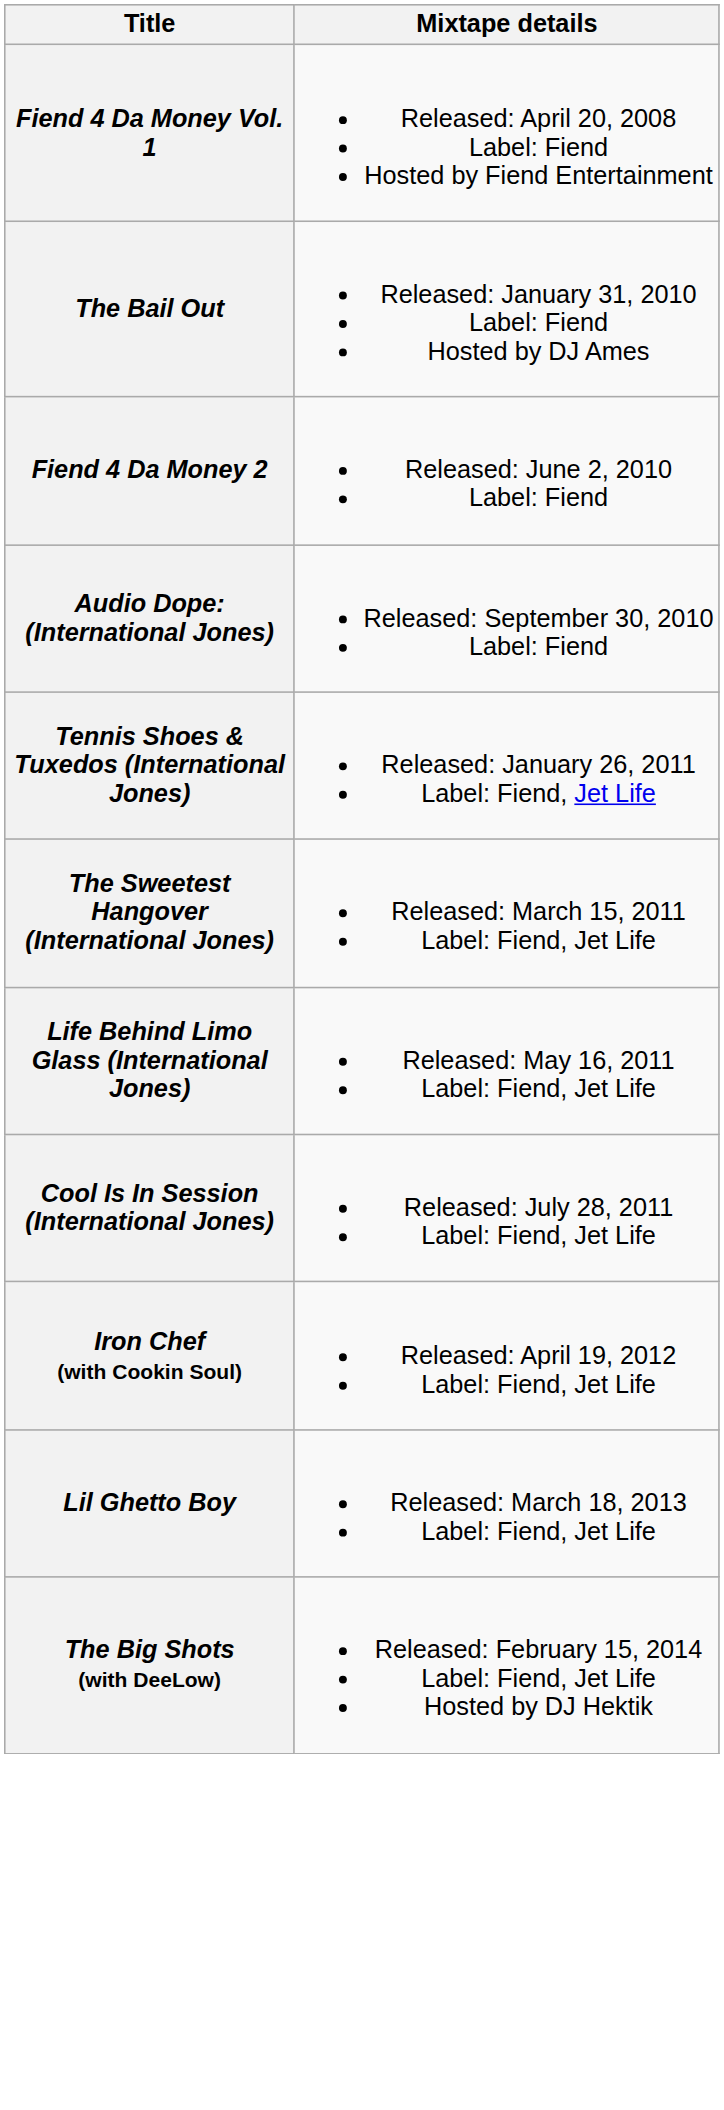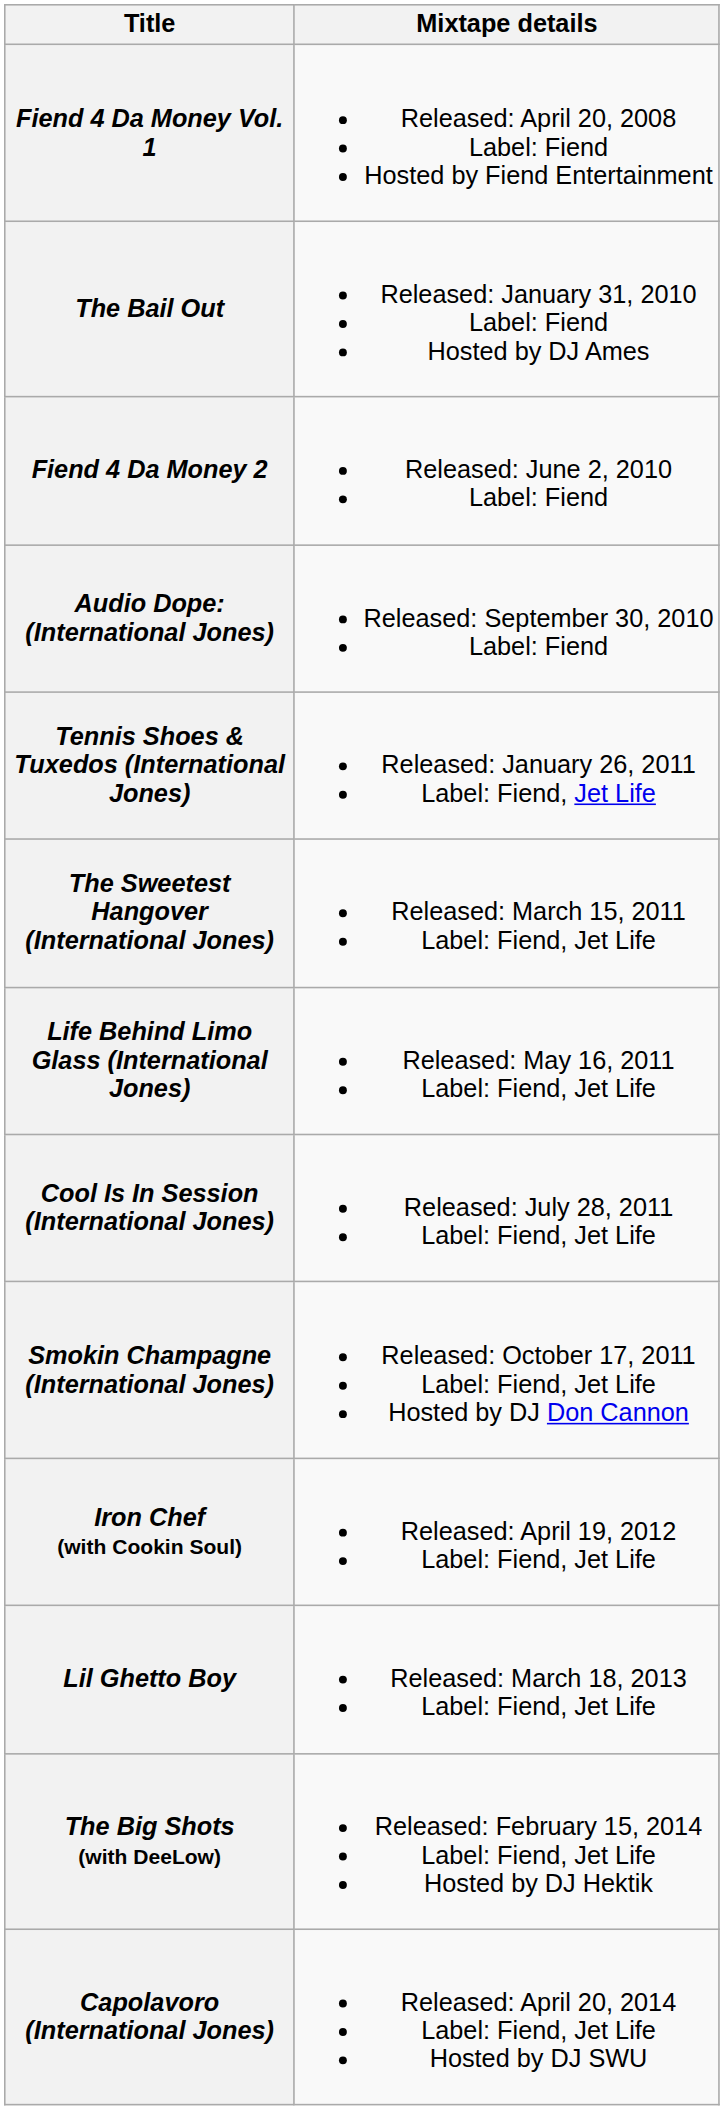+ row: Smokin Champagne (International Jones) | Released: October 17, 2011 Label: Fiend, Jet Life Hosted by DJ Don Cannon
+ row: Capolavoro (International Jones) | Released: April 20, 2014 Label: Fiend, Jet Life Hosted by DJ SWU
